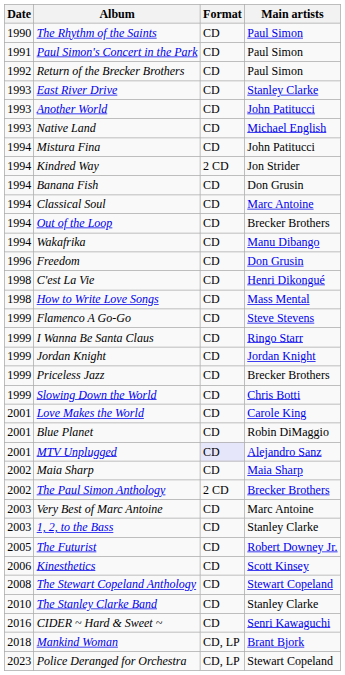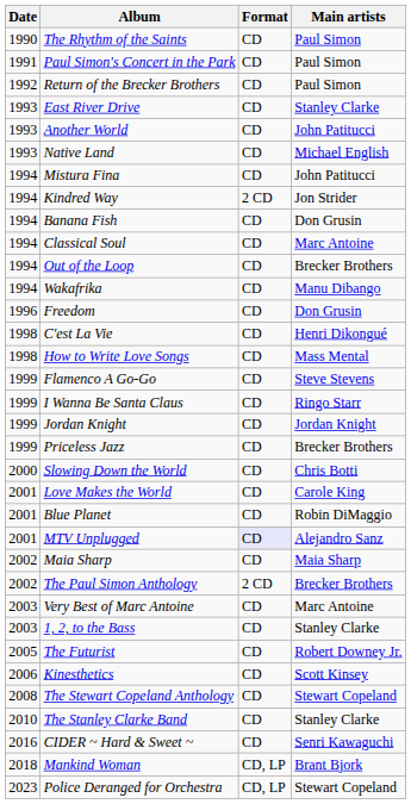Slowing Down the World | Date: 1999 -> 2000
